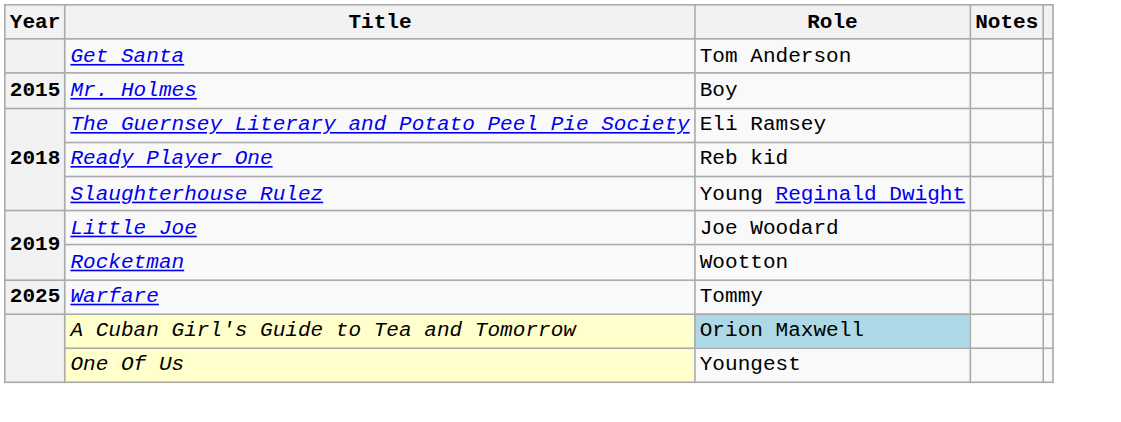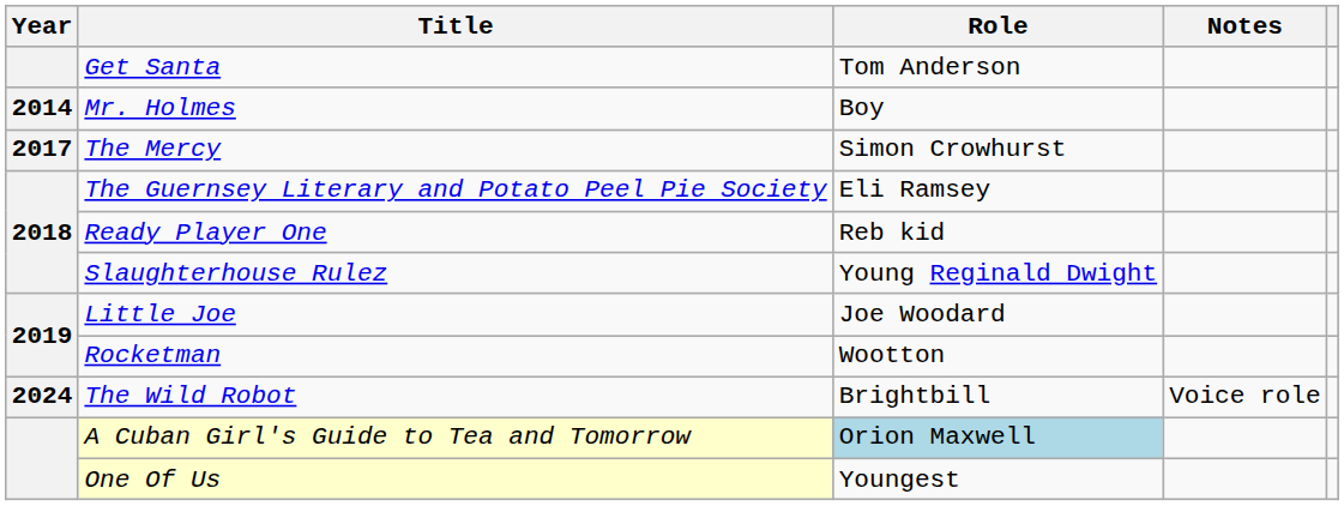Mr. Holmes | Year: 2015 -> 2014
+ row: 2017 | The Mercy | Simon Crowhurst
+ row: 2024 | The Wild Robot | Brightbill | Voice role
- row: 2025 | Warfare | Tommy
